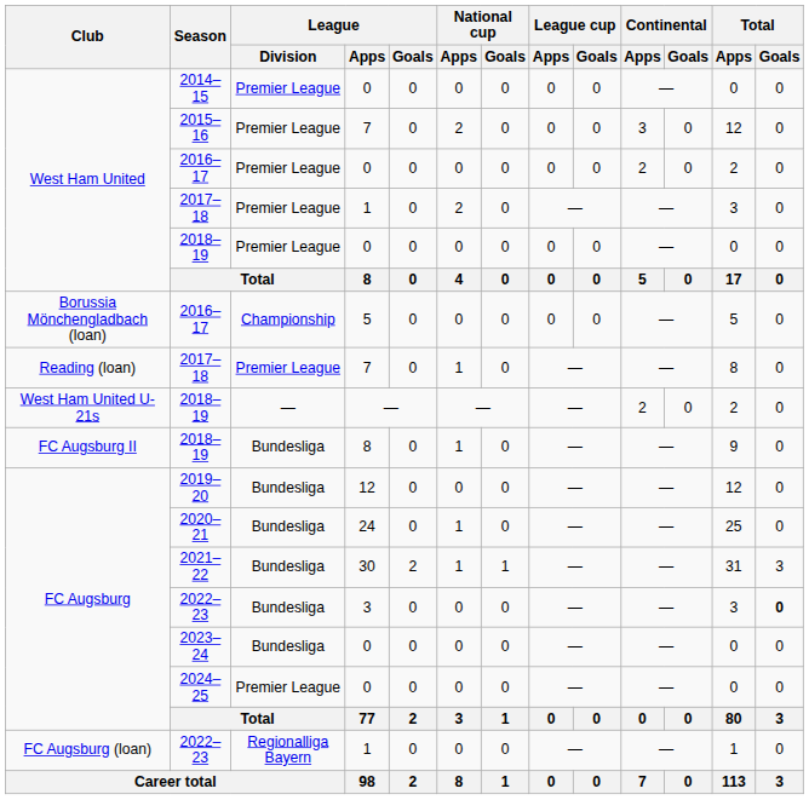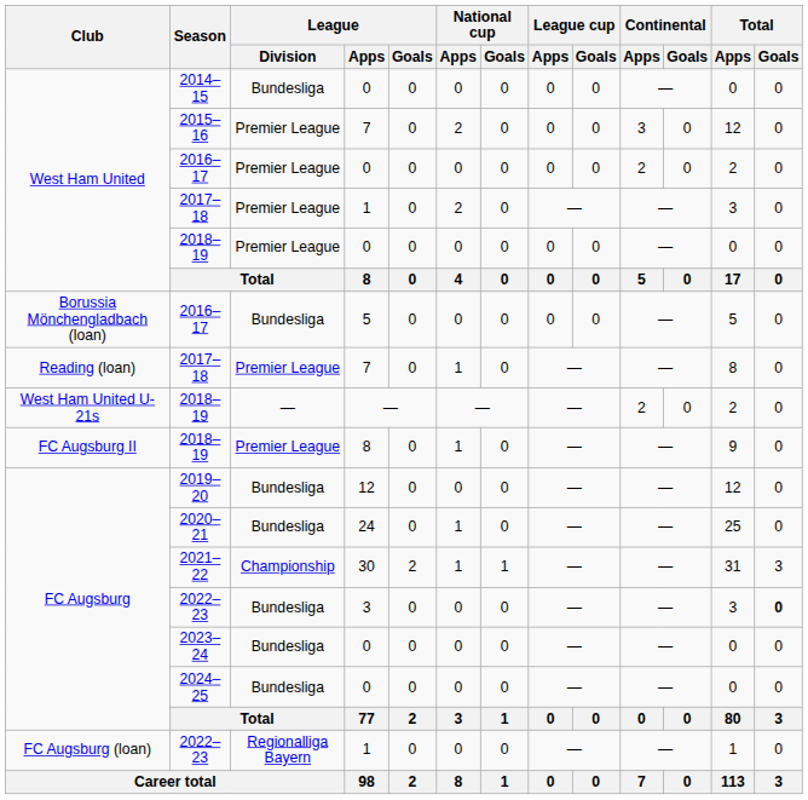2014–15 | League / Division: Premier League -> Bundesliga
2016–17 / 5 | League / Division: Championship -> Bundesliga
2018–19 / 8 | League / Division: Bundesliga -> Premier League
2021–22 | League / Division: Bundesliga -> Championship
2024–25 | League / Division: Premier League -> Bundesliga
